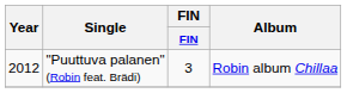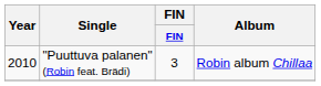"Puuttuva palanen" (Robin feat. Brädi) | Year: 2012 -> 2010
